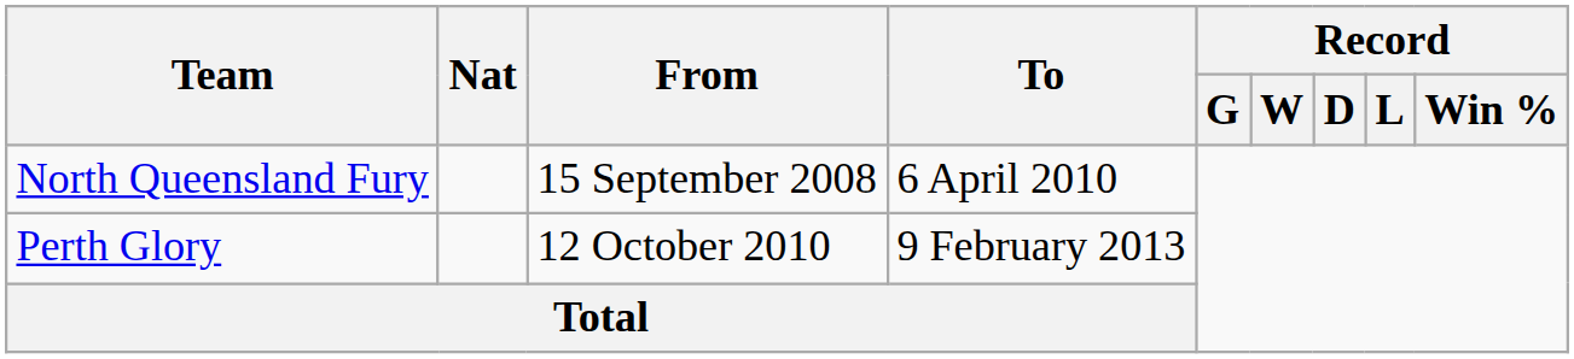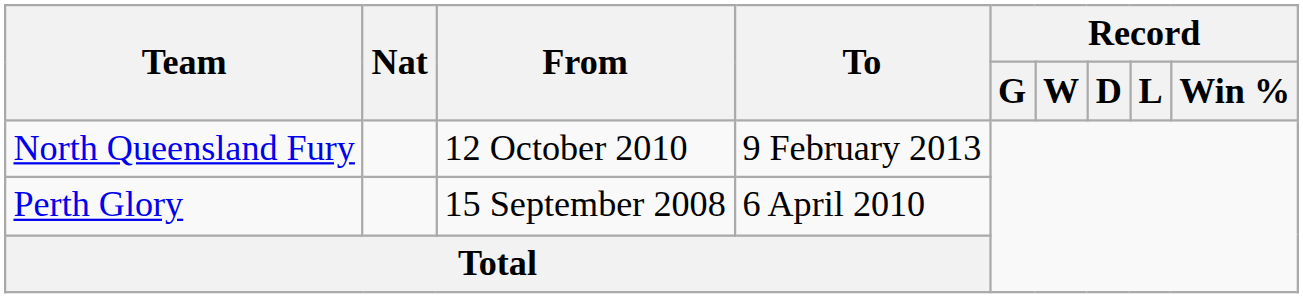North Queensland Fury | From: 15 September 2008 -> 12 October 2010
North Queensland Fury | To: 6 April 2010 -> 9 February 2013
Perth Glory | From: 12 October 2010 -> 15 September 2008
Perth Glory | To: 9 February 2013 -> 6 April 2010
